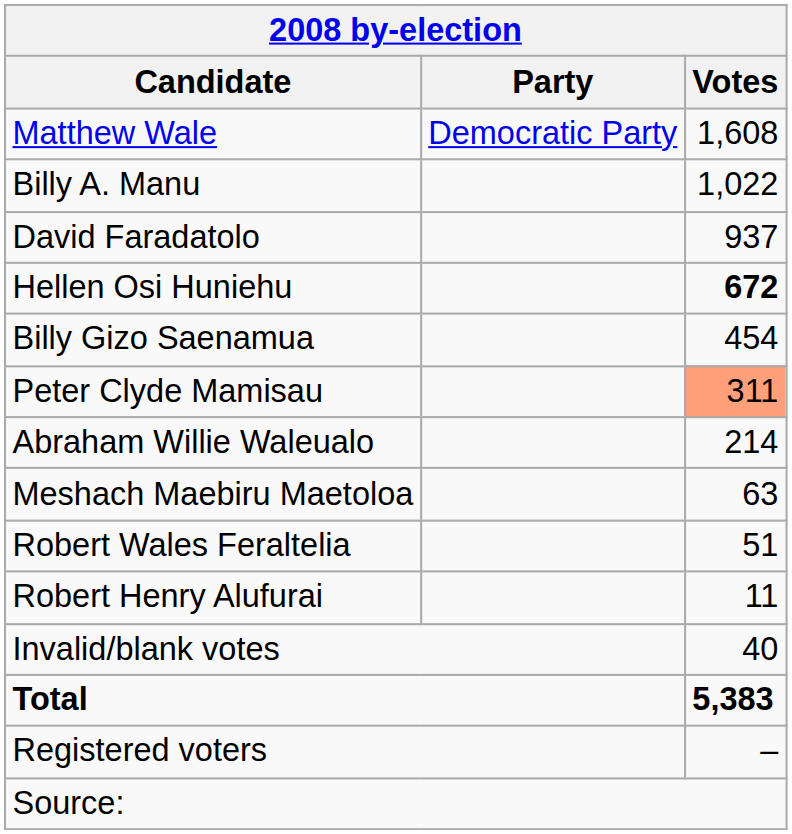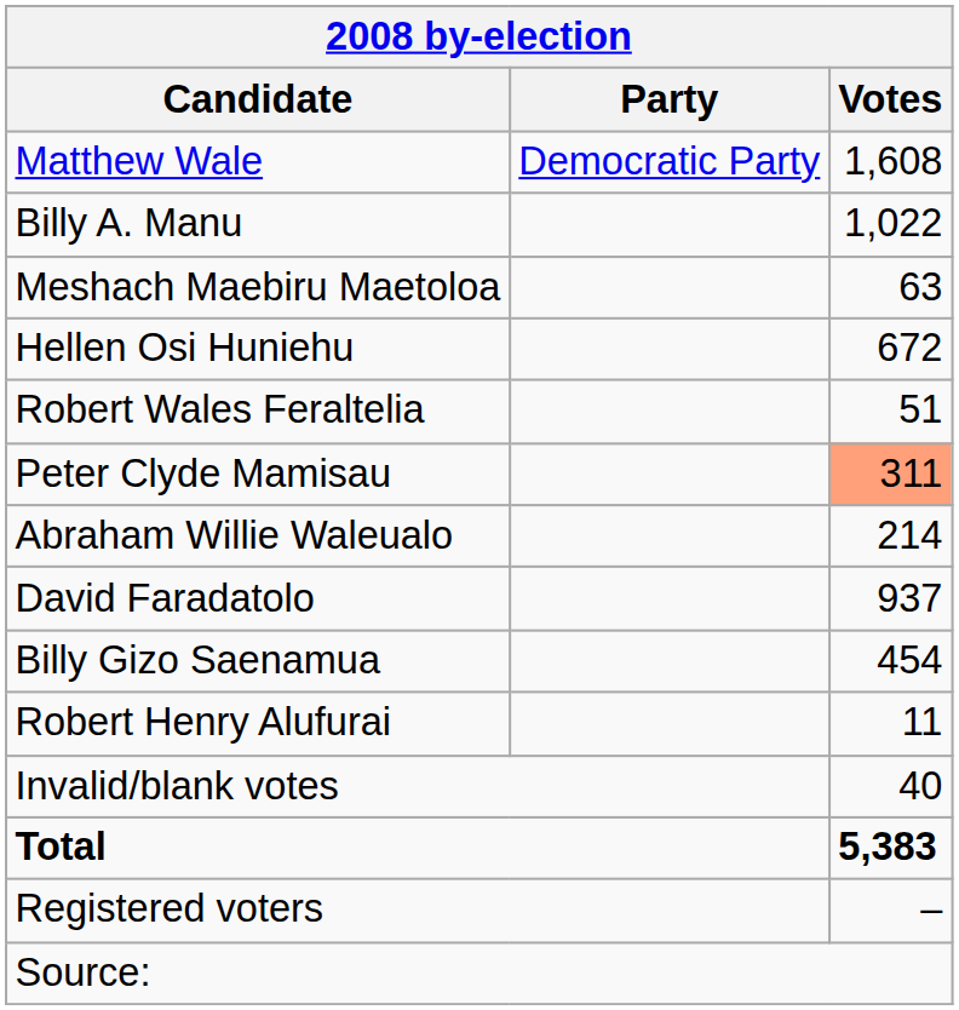rows swapped: David Faradatolo <-> Meshach Maebiru Maetoloa
Hellen Osi Huniehu | Votes: bold -> normal
rows swapped: Billy Gizo Saenamua <-> Robert Wales Feraltelia
